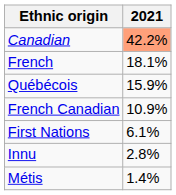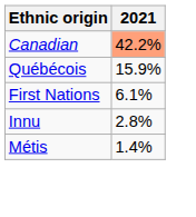- row: French | 18.1%
- row: French Canadian | 10.9%
